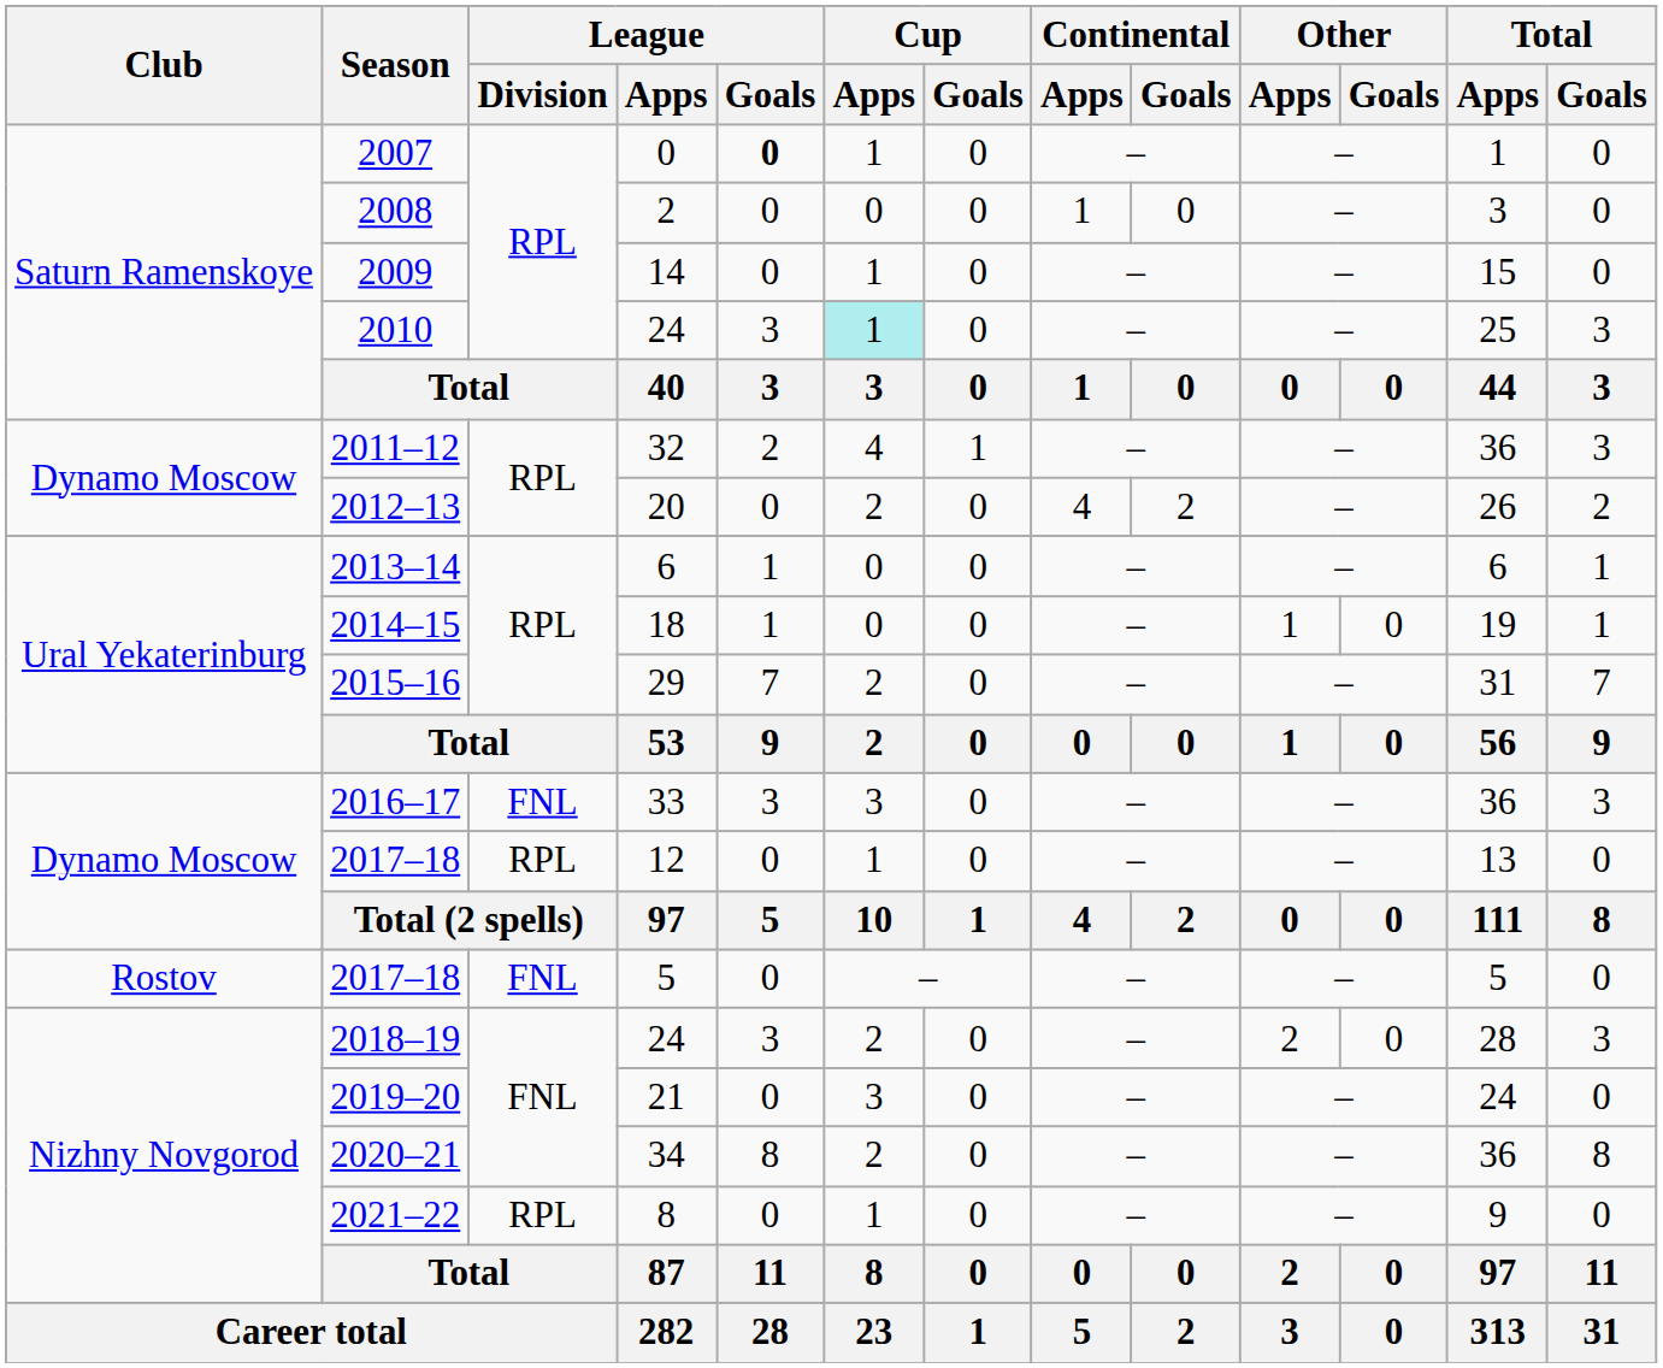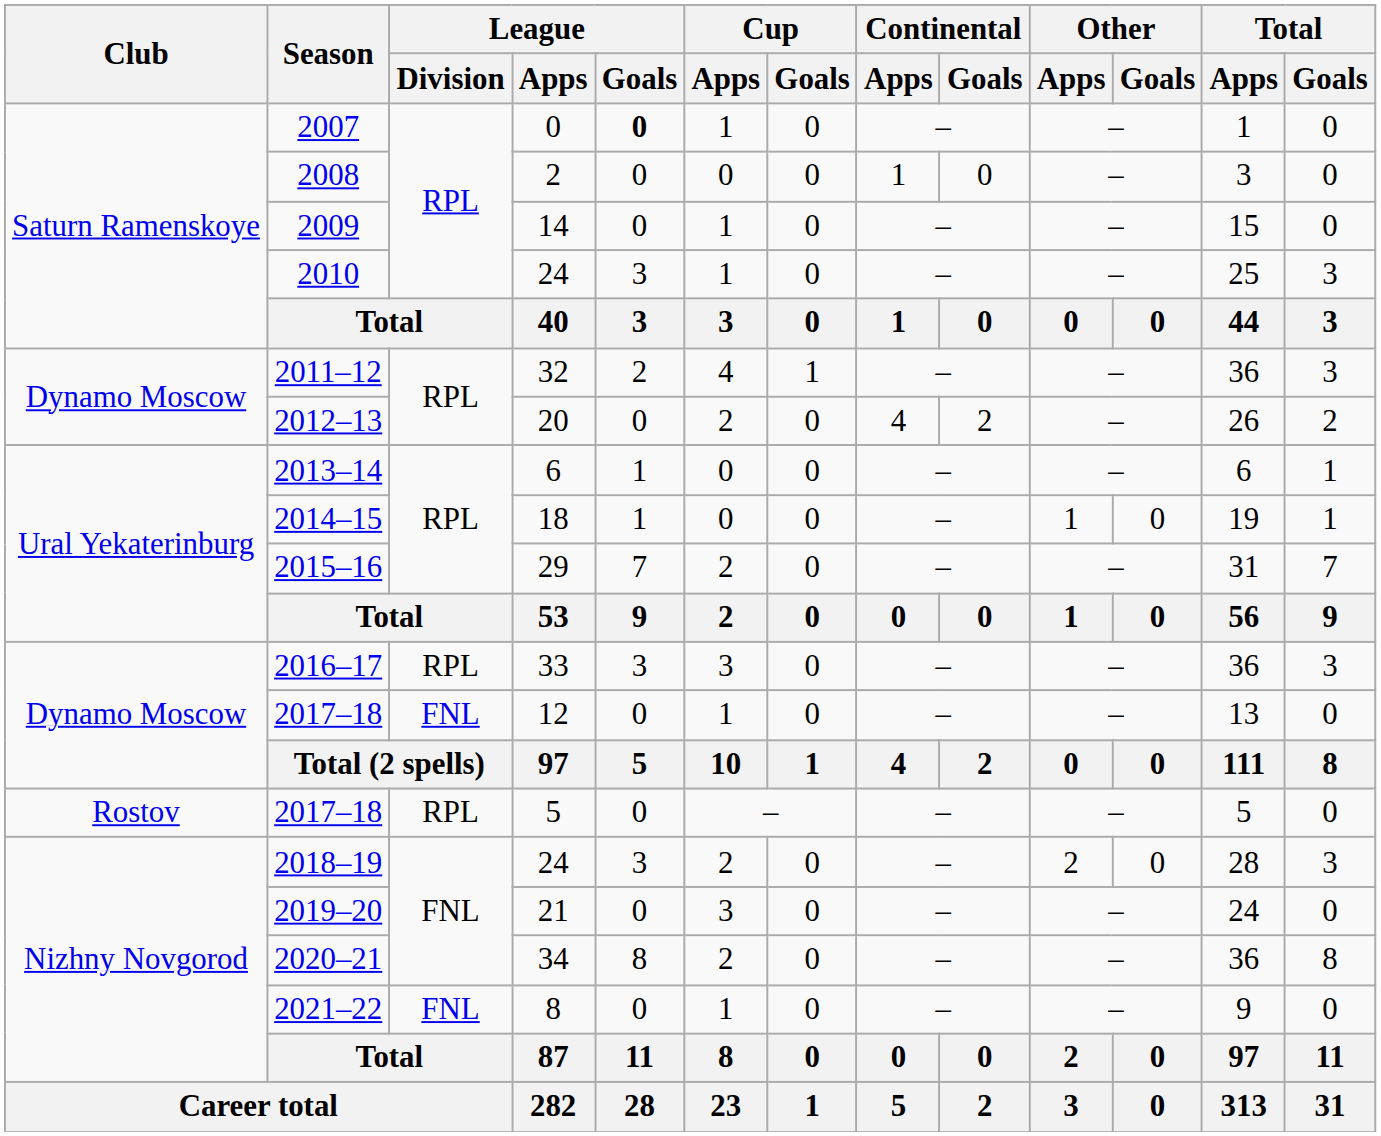2010 | Cup / Apps: paleturquoise background -> no background
2016–17 | League / Division: FNL -> RPL
2017–18 / 12 | League / Division: RPL -> FNL
2017–18 / 5 | League / Division: FNL -> RPL
2021–22 | League / Division: RPL -> FNL
